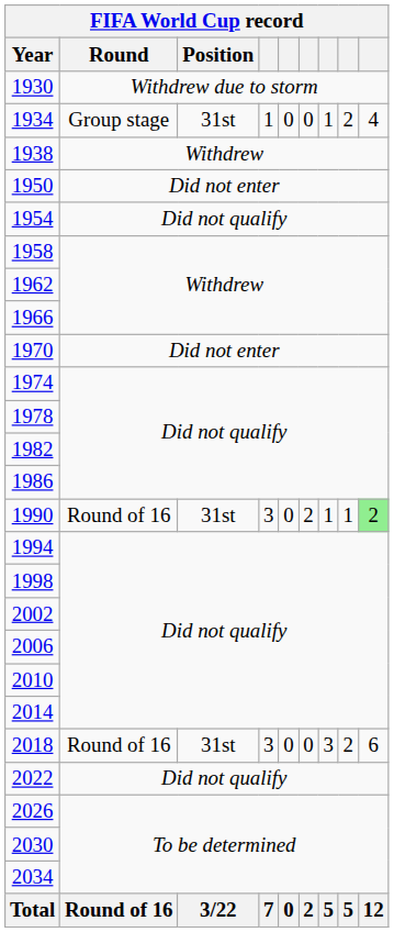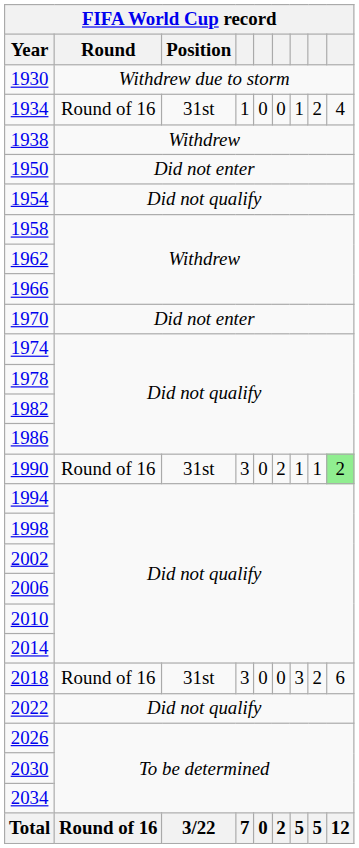1934 | Round: Group stage -> Round of 16
